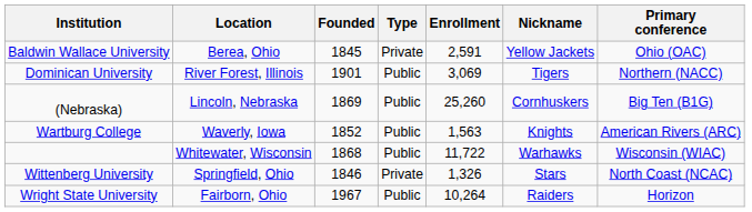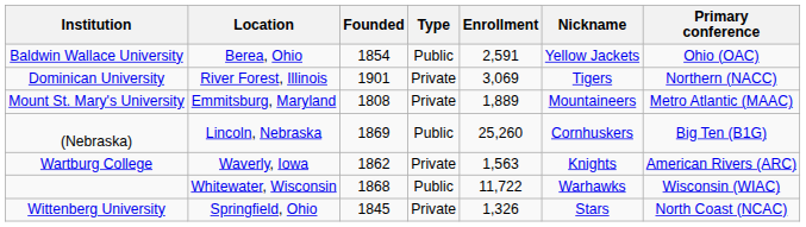Baldwin Wallace University | Founded: 1845 -> 1854
Baldwin Wallace University | Type: Private -> Public
Dominican University | Type: Public -> Private
+ row: Mount St. Mary's University | Emmitsburg, Maryland | 1808 | Private | 1,889 | Mountaineers | Metro Atlantic (MAAC)
Wartburg College | Founded: 1852 -> 1862
Wartburg College | Type: Public -> Private
Wittenberg University | Founded: 1846 -> 1845
- row: Wright State University | Fairborn, Ohio | 1967 | Public | 10,264 | Raiders | Horizon
